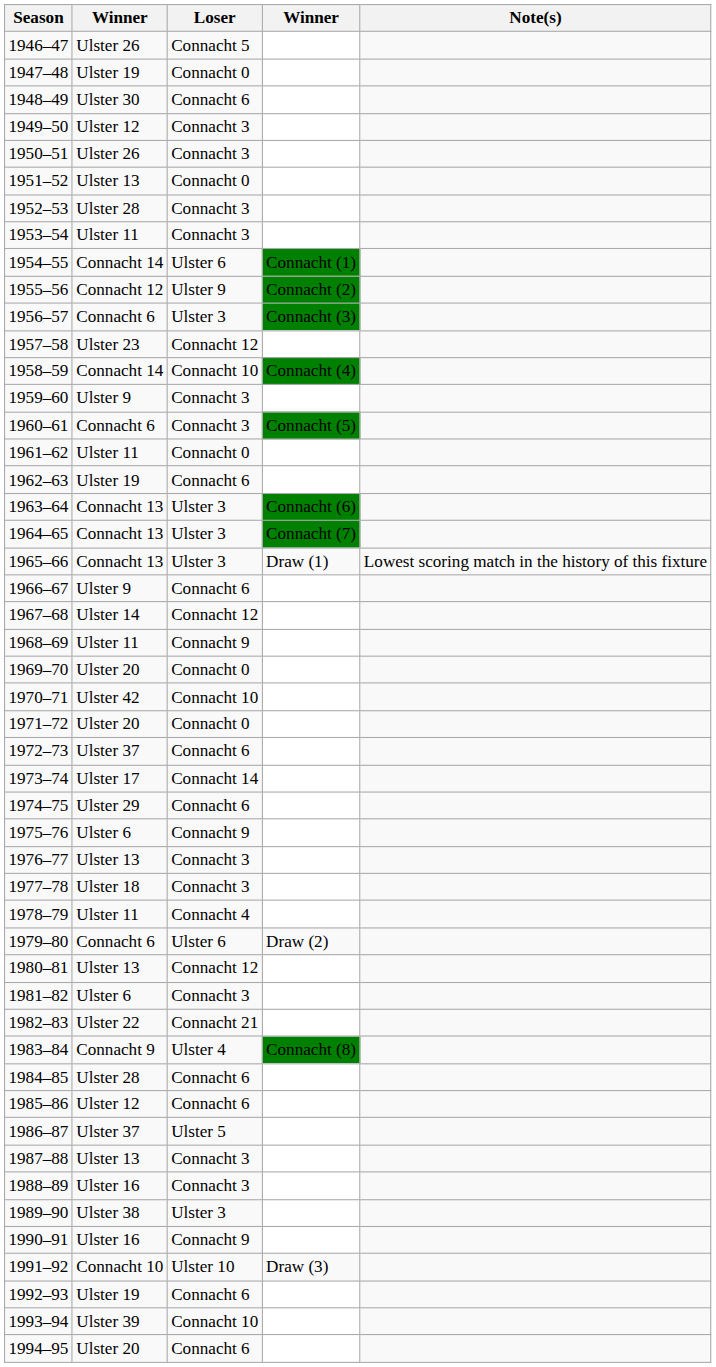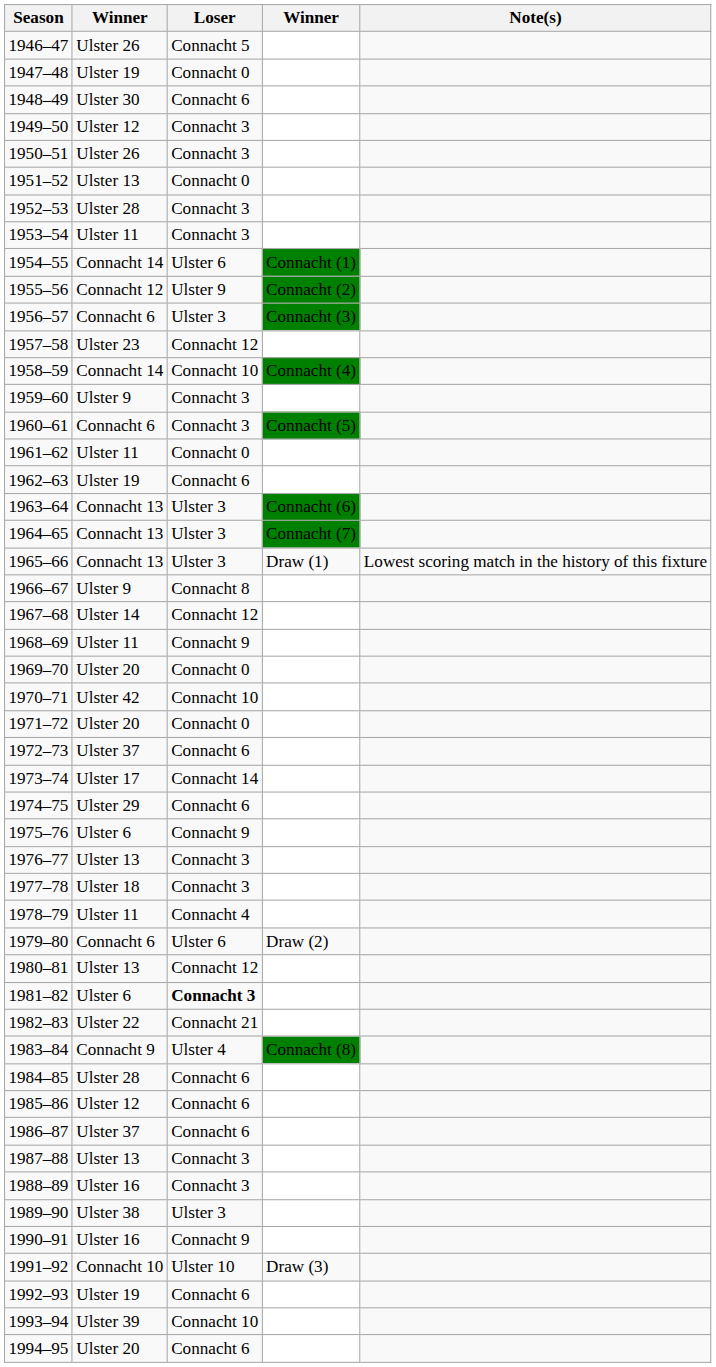1966–67 | Loser: Connacht 6 -> Connacht 8
1981–82 | Loser: normal -> bold
1986–87 | Loser: Ulster 5 -> Connacht 6
